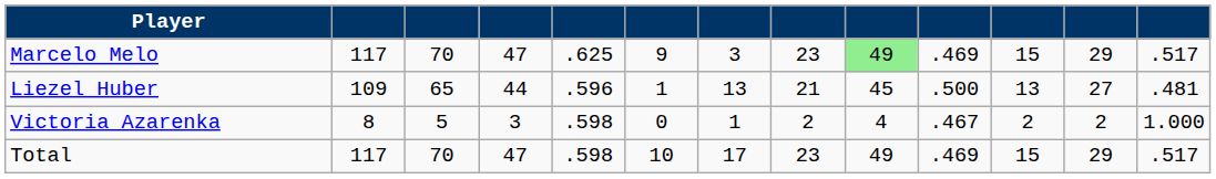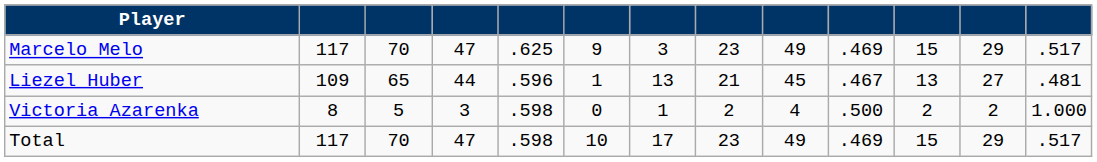Marcelo Melo | column 9: lightgreen background -> no background
Liezel Huber | column 10: .500 -> .467
Victoria Azarenka | column 10: .467 -> .500
